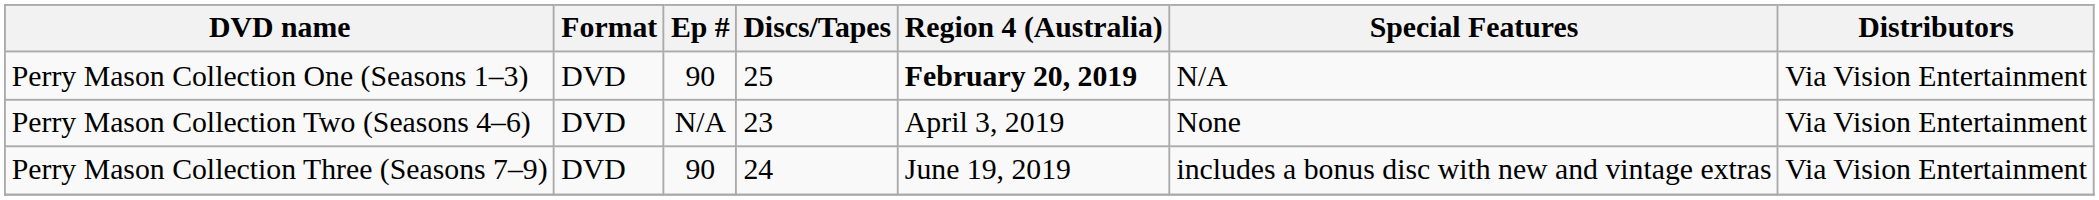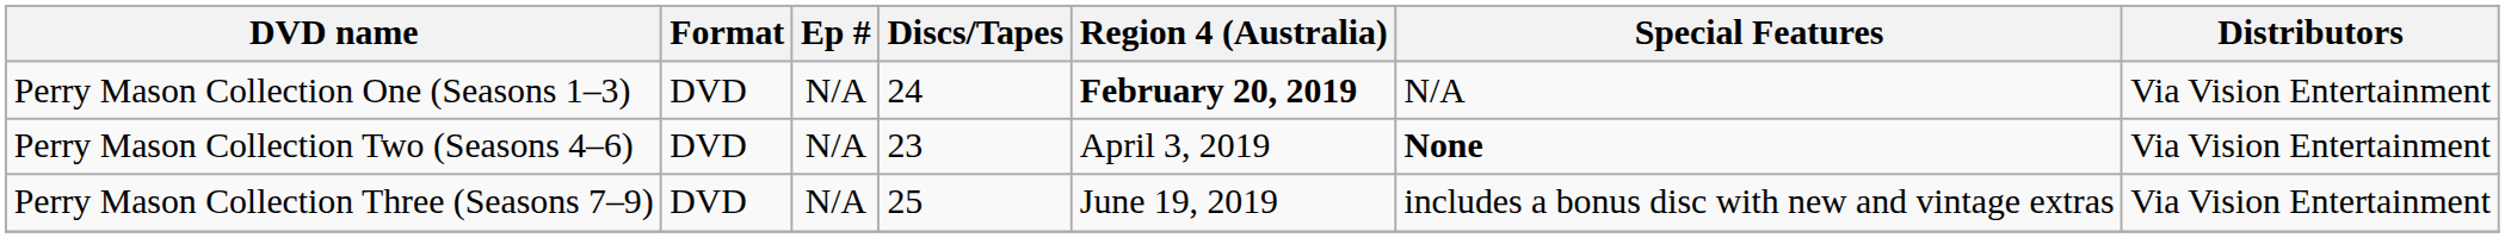Perry Mason Collection One (Seasons 1–3) | Ep #: 90 -> N/A
Perry Mason Collection One (Seasons 1–3) | Discs/Tapes: 25 -> 24
Perry Mason Collection Two (Seasons 4–6) | Special Features: normal -> bold
Perry Mason Collection Three (Seasons 7–9) | Ep #: 90 -> N/A
Perry Mason Collection Three (Seasons 7–9) | Discs/Tapes: 24 -> 25
